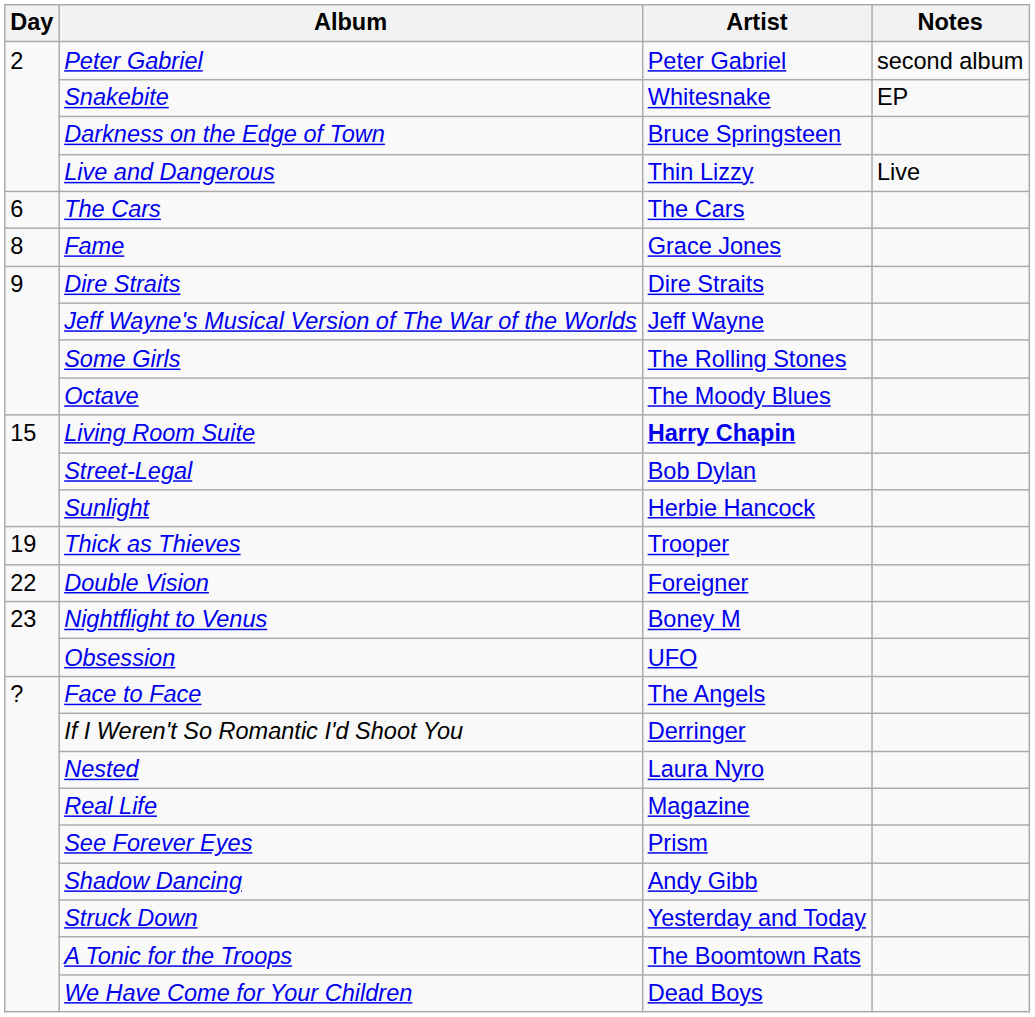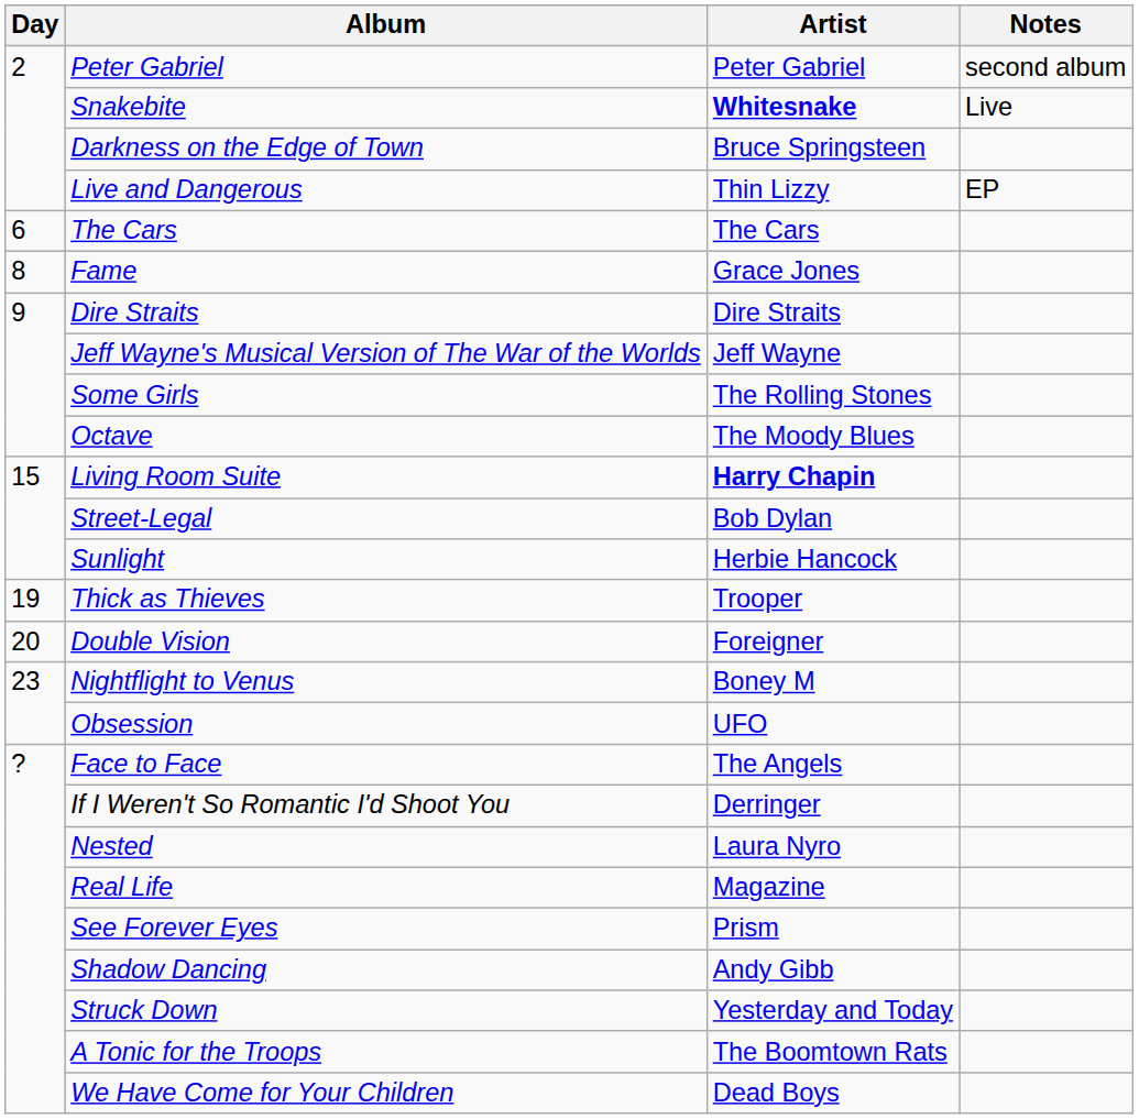Snakebite | Artist: normal -> bold
Snakebite | Notes: EP -> Live
Live and Dangerous | Notes: Live -> EP
Double Vision | Day: 22 -> 20
